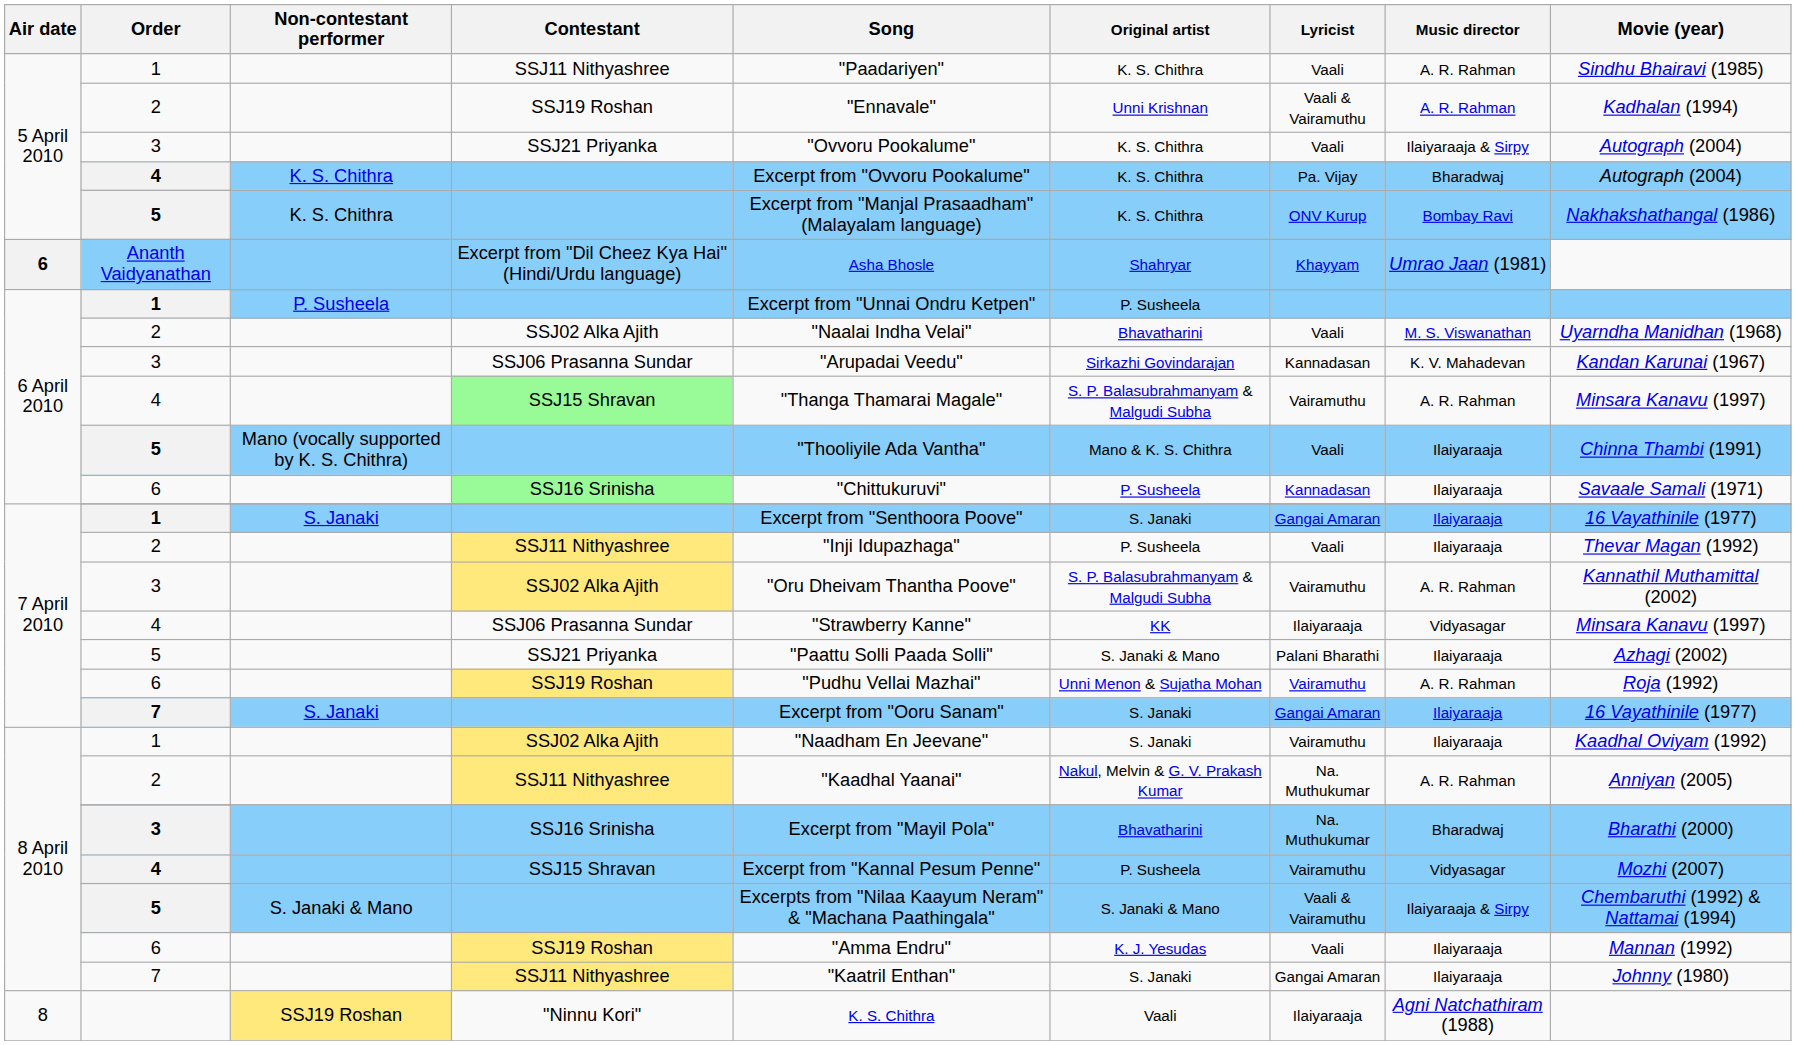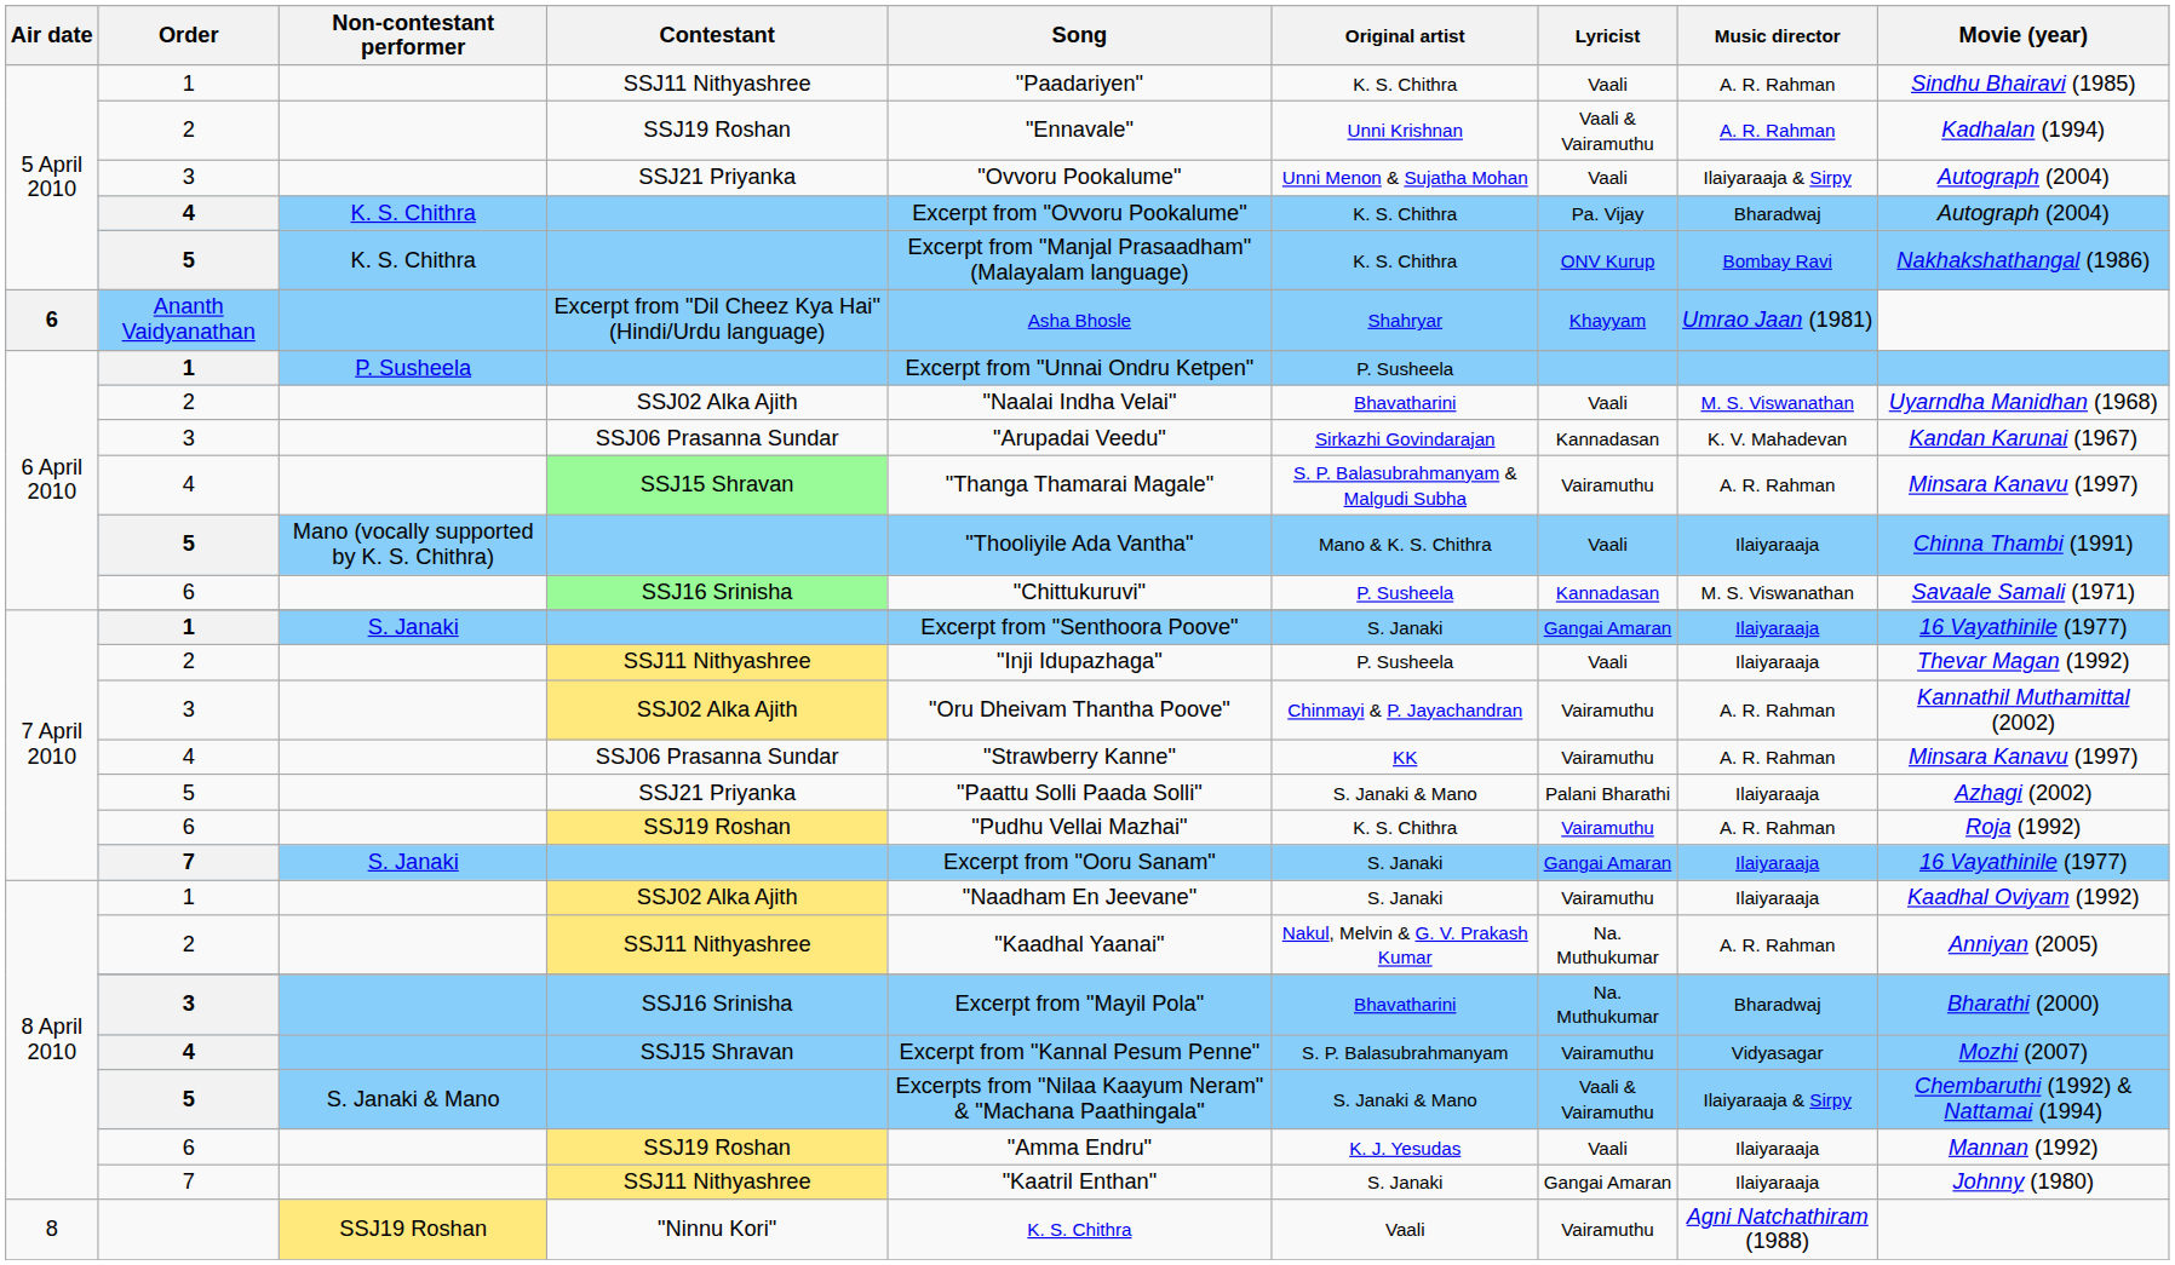5 April 2010 / SSJ21 Priyanka | Original artist: K. S. Chithra -> Unni Menon & Sujatha Mohan
6 April 2010 / SSJ16 Srinisha | Music director: Ilaiyaraaja -> M. S. Viswanathan
7 April 2010 / SSJ02 Alka Ajith | Original artist: S. P. Balasubrahmanyam & Malgudi Subha -> Chinmayi & P. Jayachandran
7 April 2010 / SSJ06 Prasanna Sundar | Lyricist: Ilaiyaraaja -> Vairamuthu
7 April 2010 / SSJ06 Prasanna Sundar | Music director: Vidyasagar -> A. R. Rahman
7 April 2010 / SSJ19 Roshan | Original artist: Unni Menon & Sujatha Mohan -> K. S. Chithra
8 April 2010 / SSJ15 Shravan | Original artist: P. Susheela -> S. P. Balasubrahmanyam
"Ninnu Kori" | Lyricist: Ilaiyaraaja -> Vairamuthu
